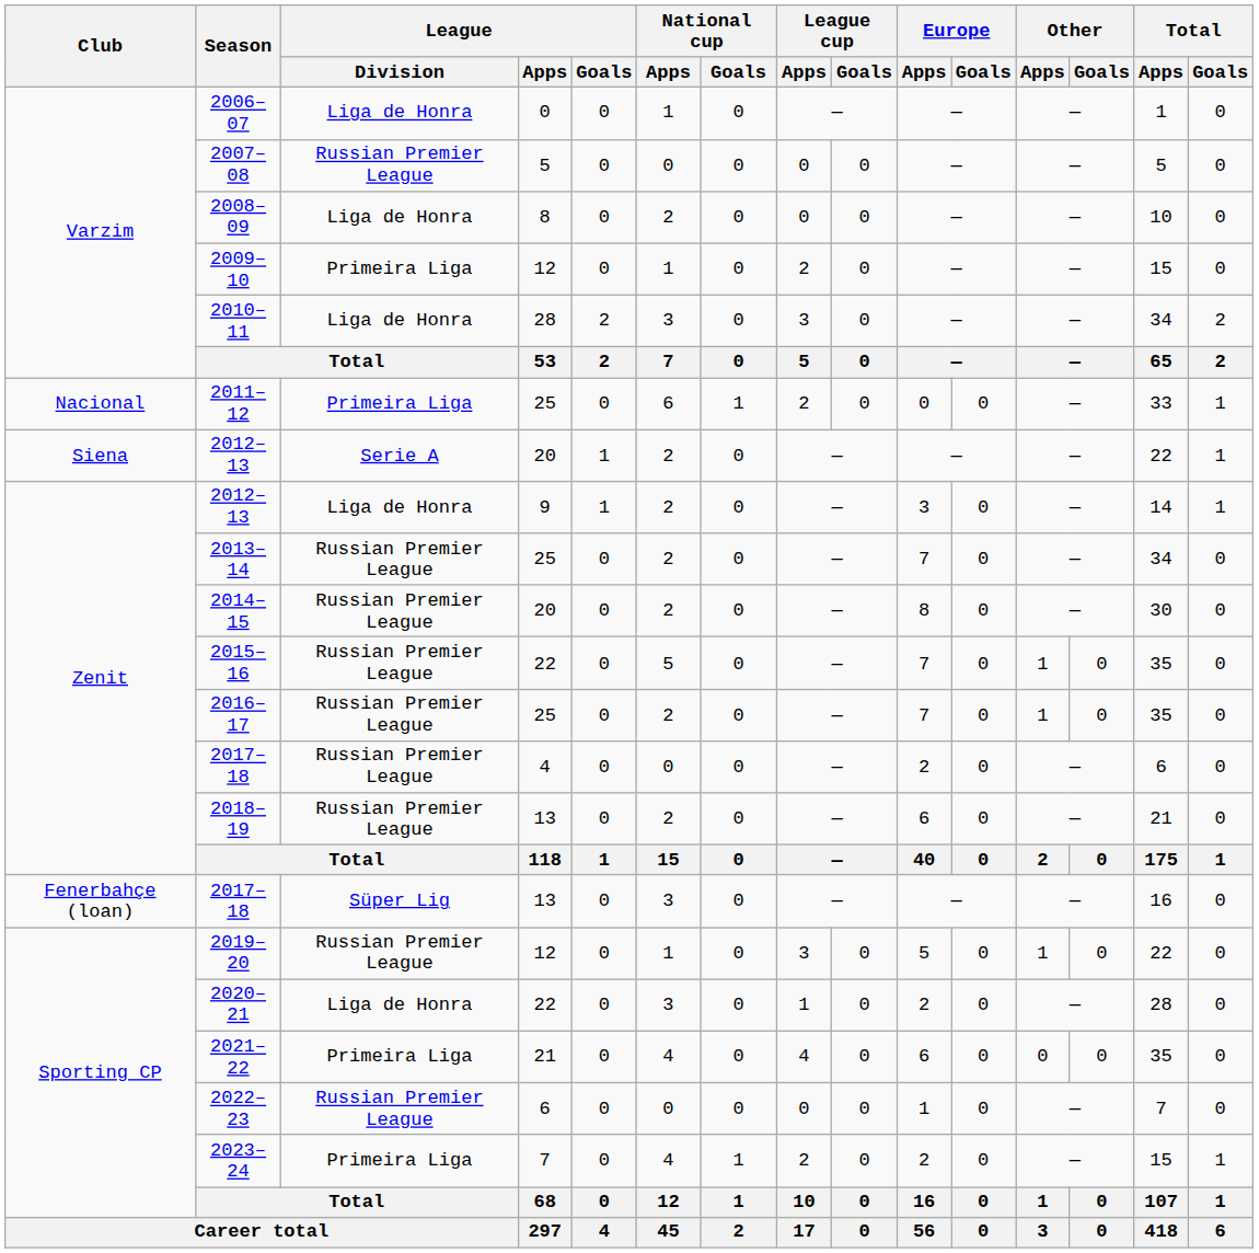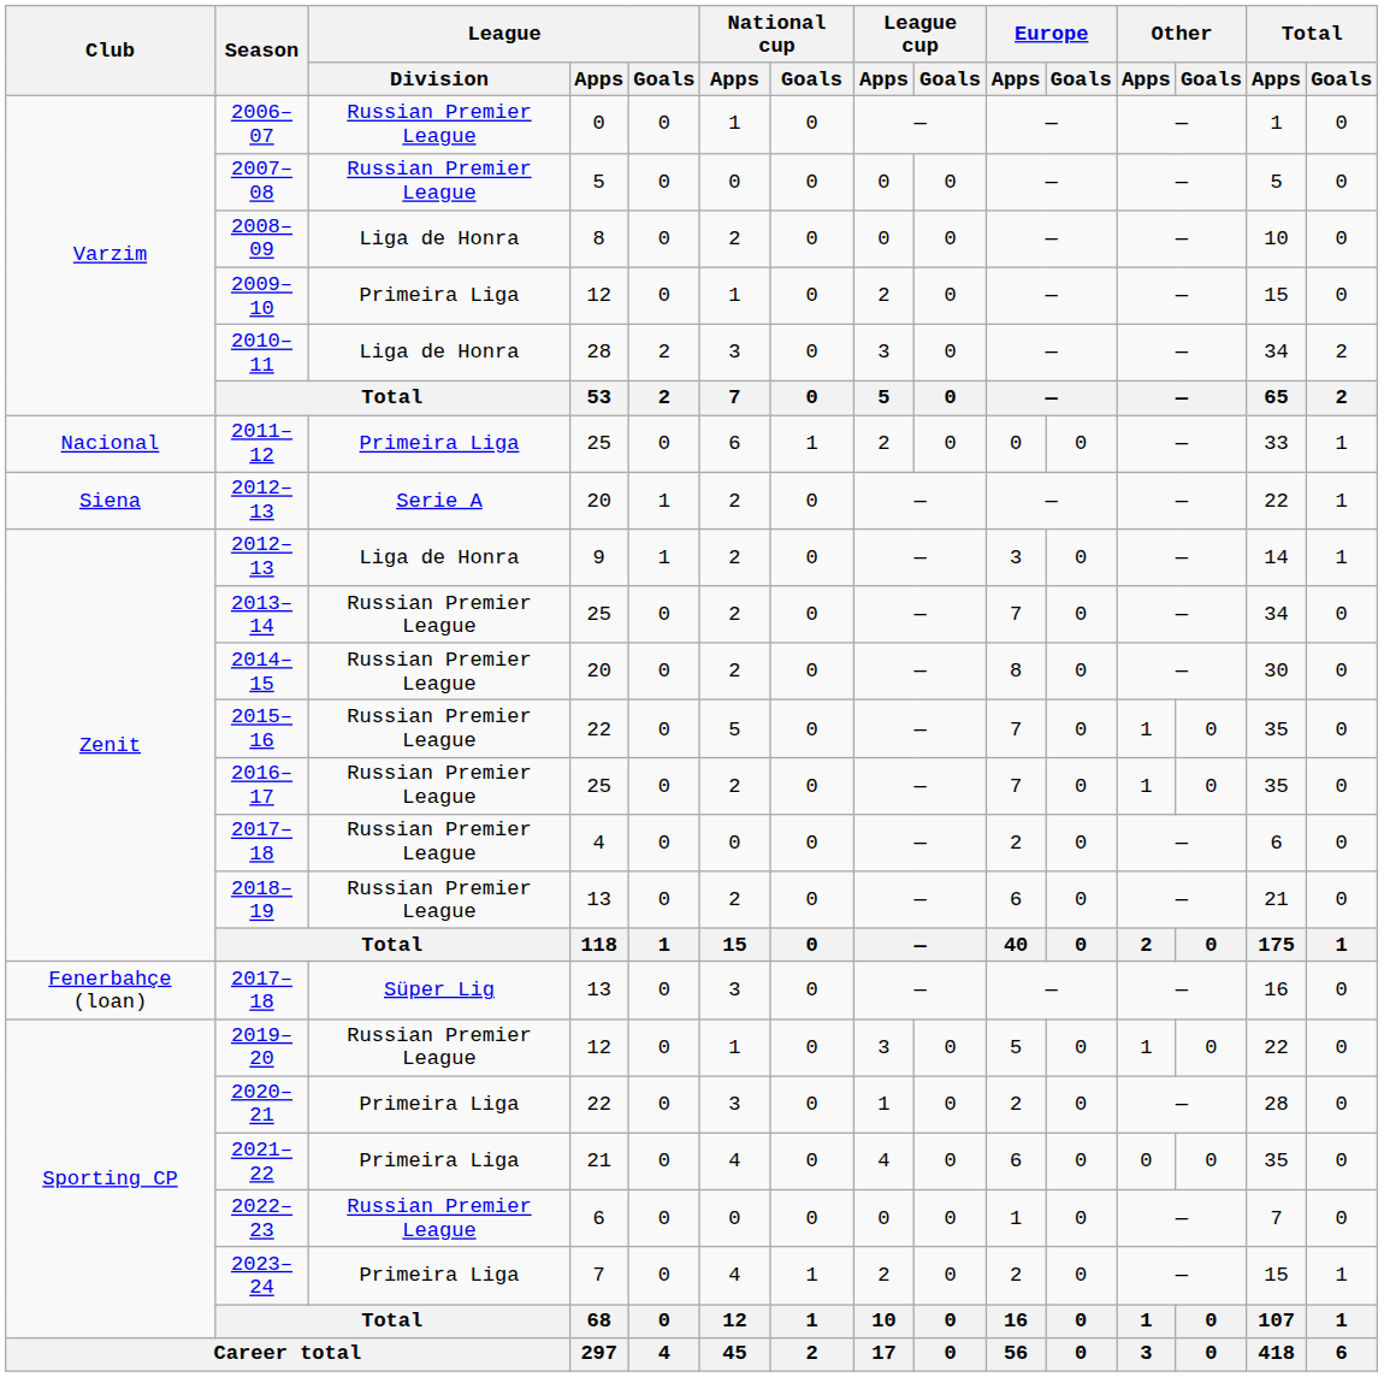2006–07 | League / Division: Liga de Honra -> Russian Premier League
2020–21 | League / Division: Liga de Honra -> Primeira Liga
